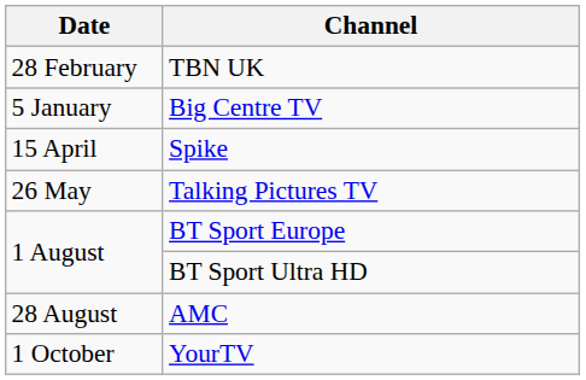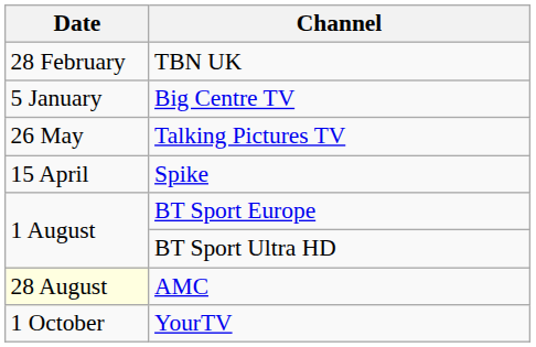rows swapped: Spike <-> Talking Pictures TV
AMC | Date: no background -> lightyellow background
